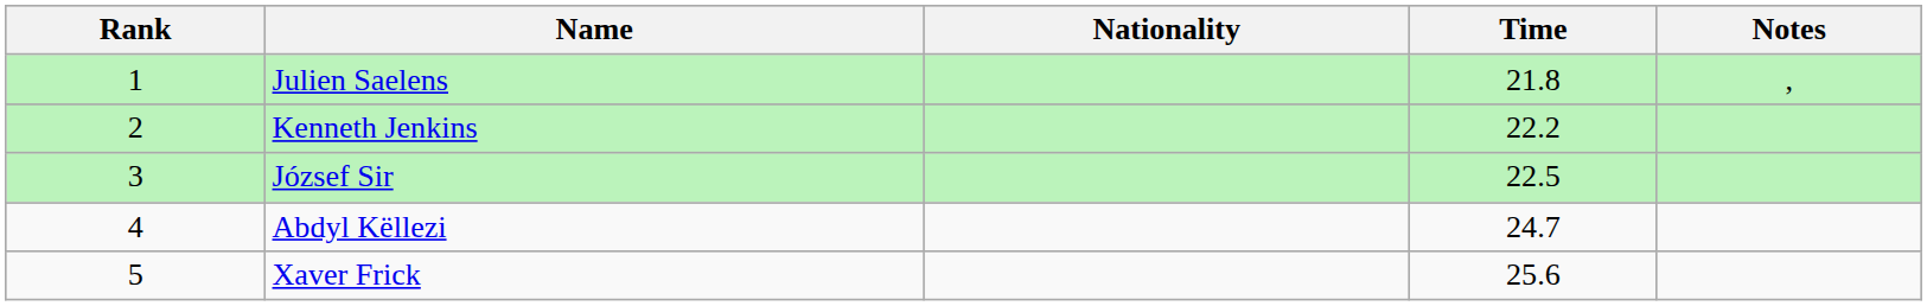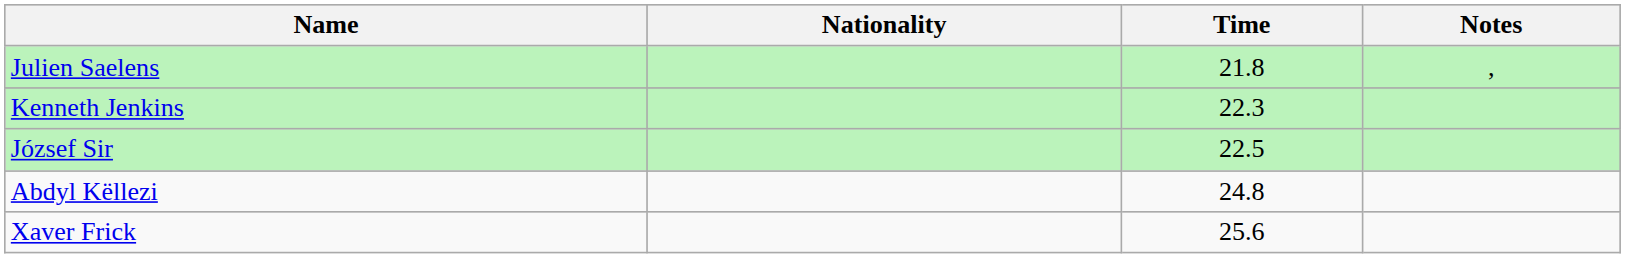- column: Rank | 1 | 2 | 3 | 4 | 5
Kenneth Jenkins | Time: 22.2 -> 22.3
Abdyl Këllezi | Time: 24.7 -> 24.8
